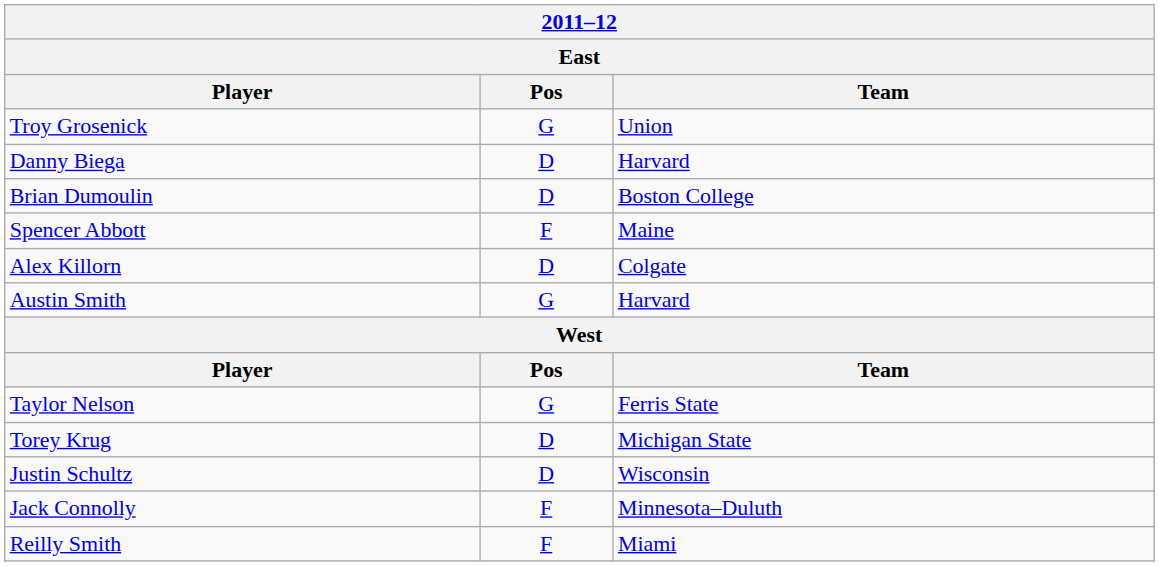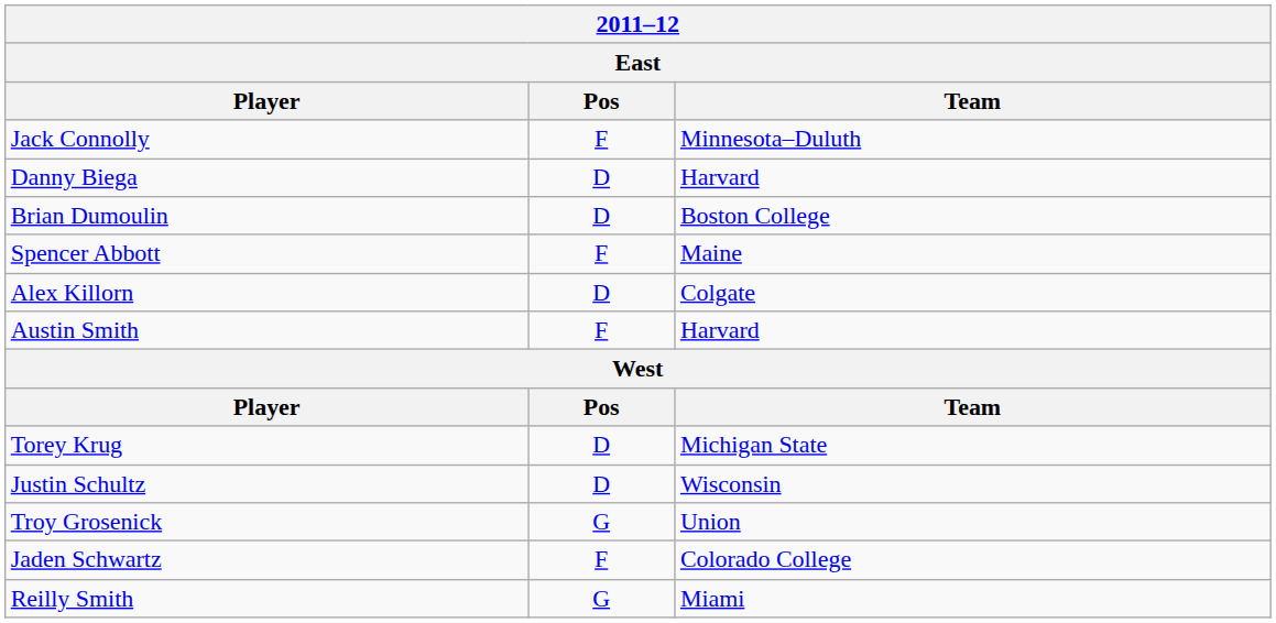rows swapped: Troy Grosenick <-> Jack Connolly
Austin Smith | Pos: G -> F
- row: Taylor Nelson | G | Ferris State
+ row: Jaden Schwartz | F | Colorado College
Reilly Smith | Pos: F -> G
